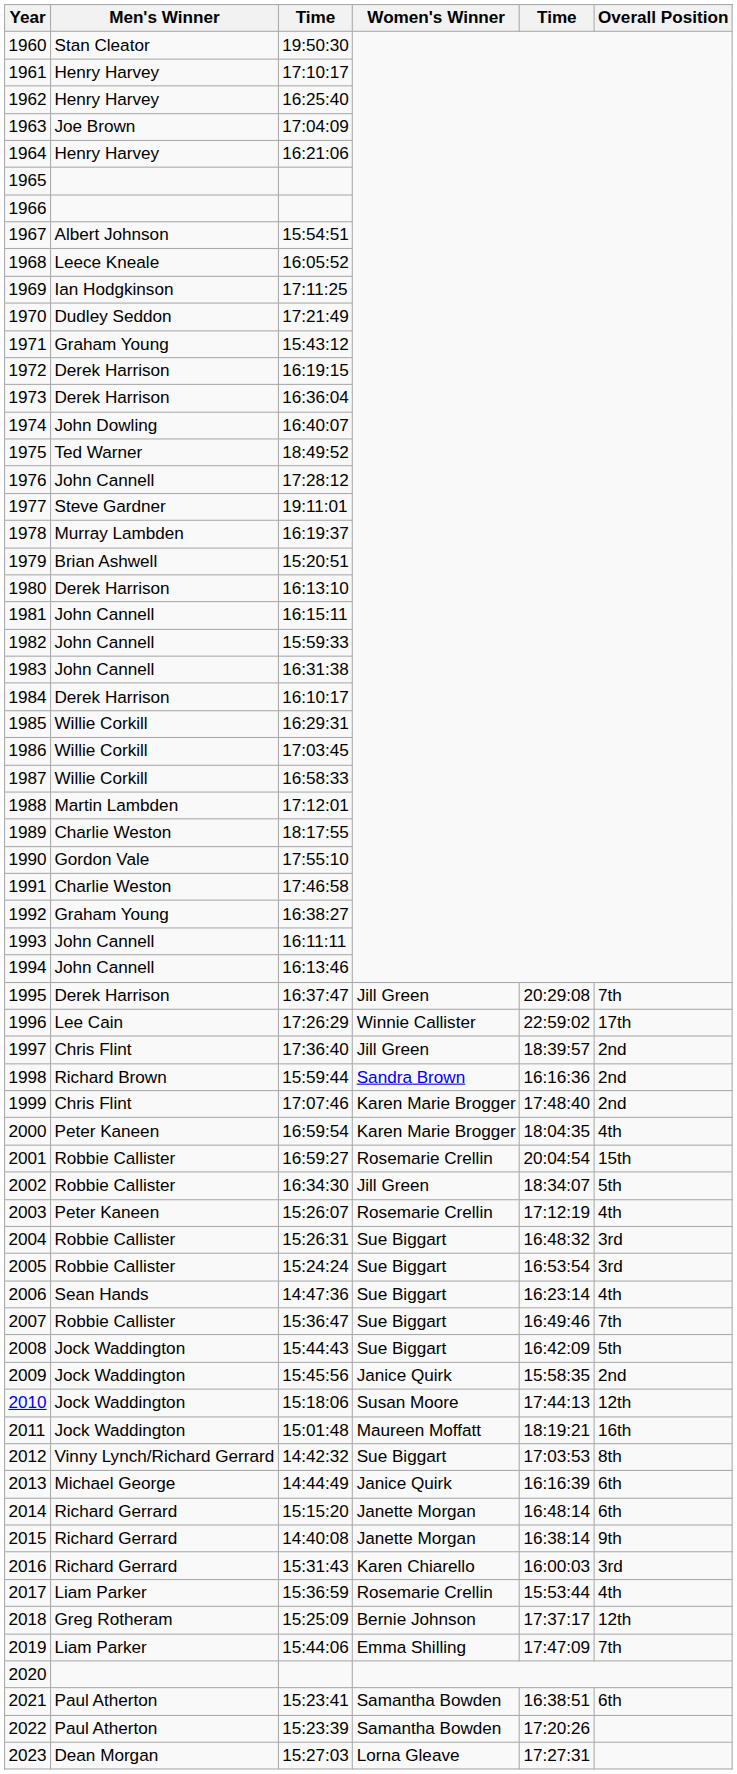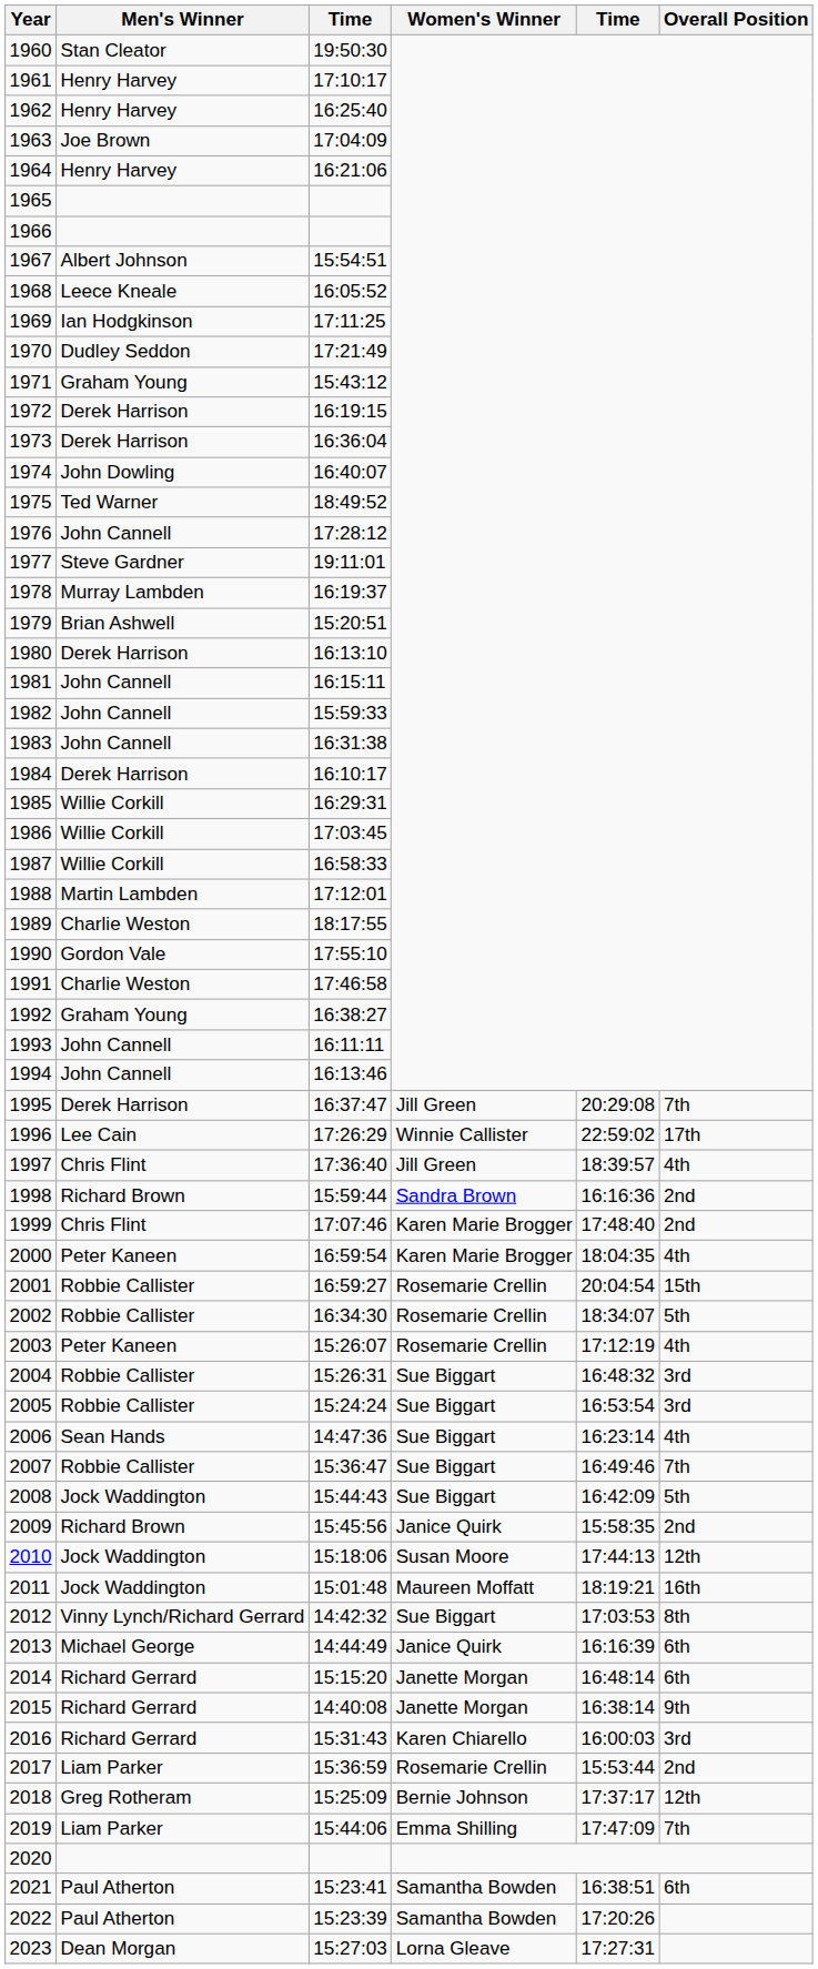1997 | Overall Position: 2nd -> 4th
2002 | Women's Winner: Jill Green -> Rosemarie Crellin
2009 | Men's Winner: Jock Waddington -> Richard Brown
2017 | Overall Position: 4th -> 2nd
